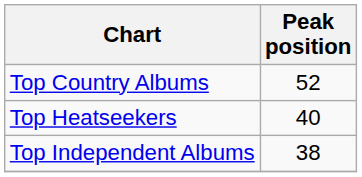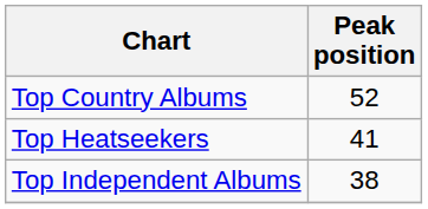Top Heatseekers | Peak position: 40 -> 41
